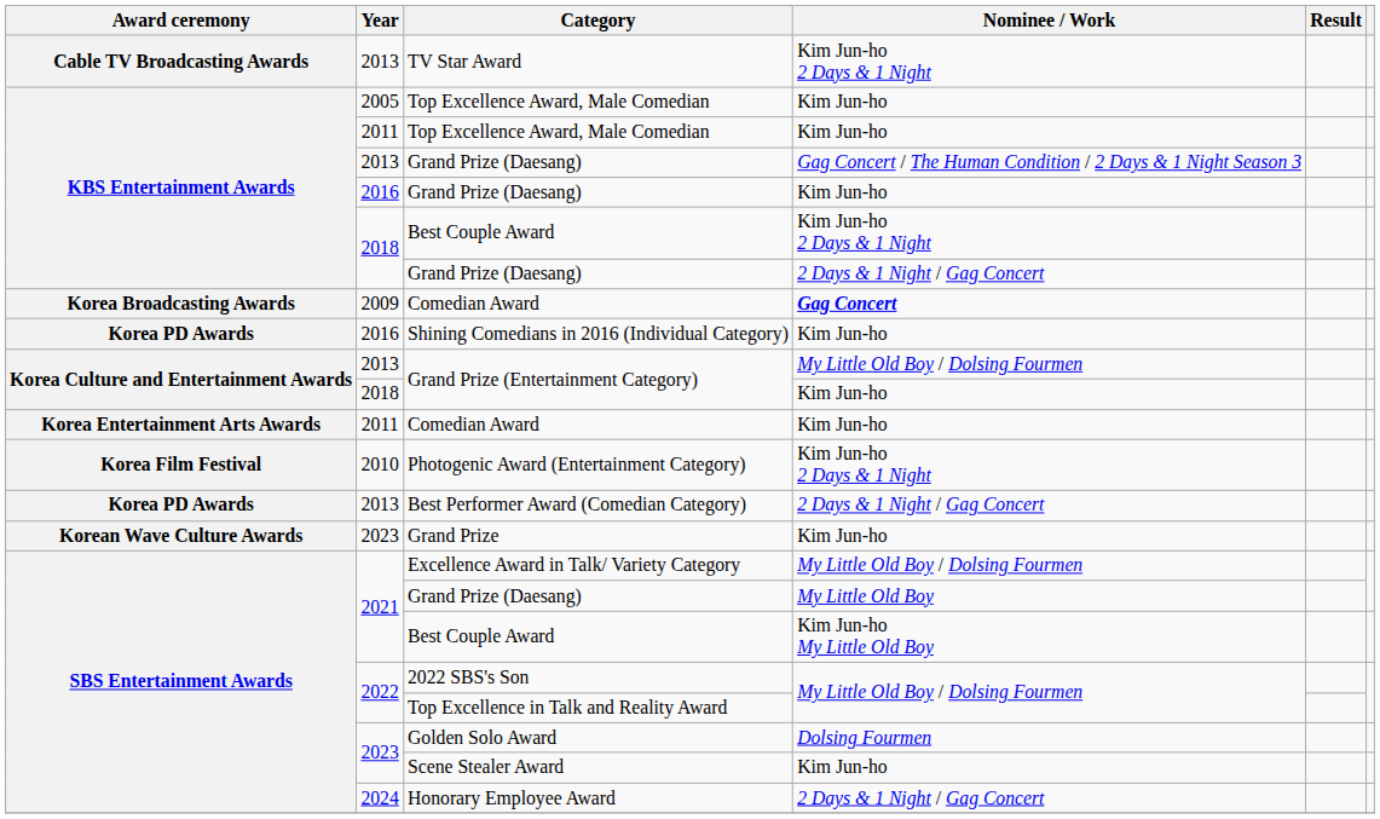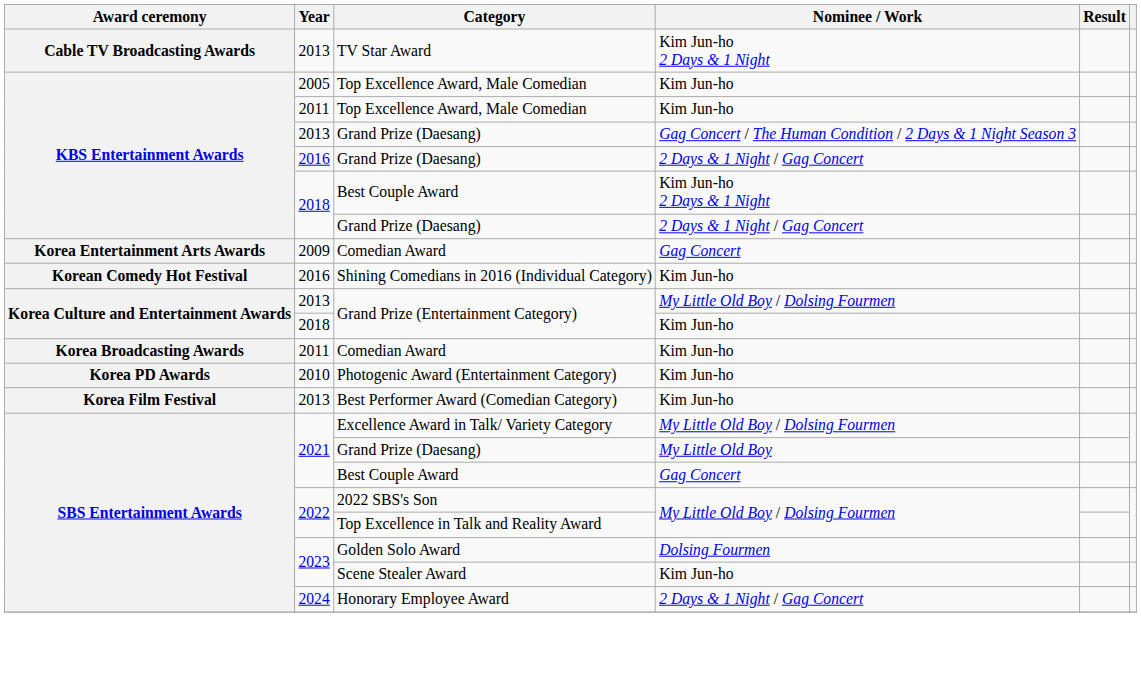2016 / Grand Prize (Daesang) | Nominee / Work: Kim Jun-ho -> 2 Days & 1 Night / Gag Concert
2009 / Comedian Award | Award ceremony: Korea Broadcasting Awards -> Korea Entertainment Arts Awards
2009 / Comedian Award | Nominee / Work: bold -> normal
Shining Comedians in 2016 (Individual Category) | Award ceremony: Korea PD Awards -> Korean Comedy Hot Festival
2011 / Comedian Award | Award ceremony: Korea Entertainment Arts Awards -> Korea Broadcasting Awards
Photogenic Award (Entertainment Category) | Award ceremony: Korea Film Festival -> Korea PD Awards
Photogenic Award (Entertainment Category) | Nominee / Work: Kim Jun-ho 2 Days & 1 Night -> Kim Jun-ho
Best Performer Award (Comedian Category) | Award ceremony: Korea PD Awards -> Korea Film Festival
Best Performer Award (Comedian Category) | Nominee / Work: 2 Days & 1 Night / Gag Concert -> Kim Jun-ho
- row: Korean Wave Culture Awards | 2023 | Grand Prize | Kim Jun-ho
2021 / Best Couple Award | Nominee / Work: Kim Jun-ho My Little Old Boy -> Gag Concert
